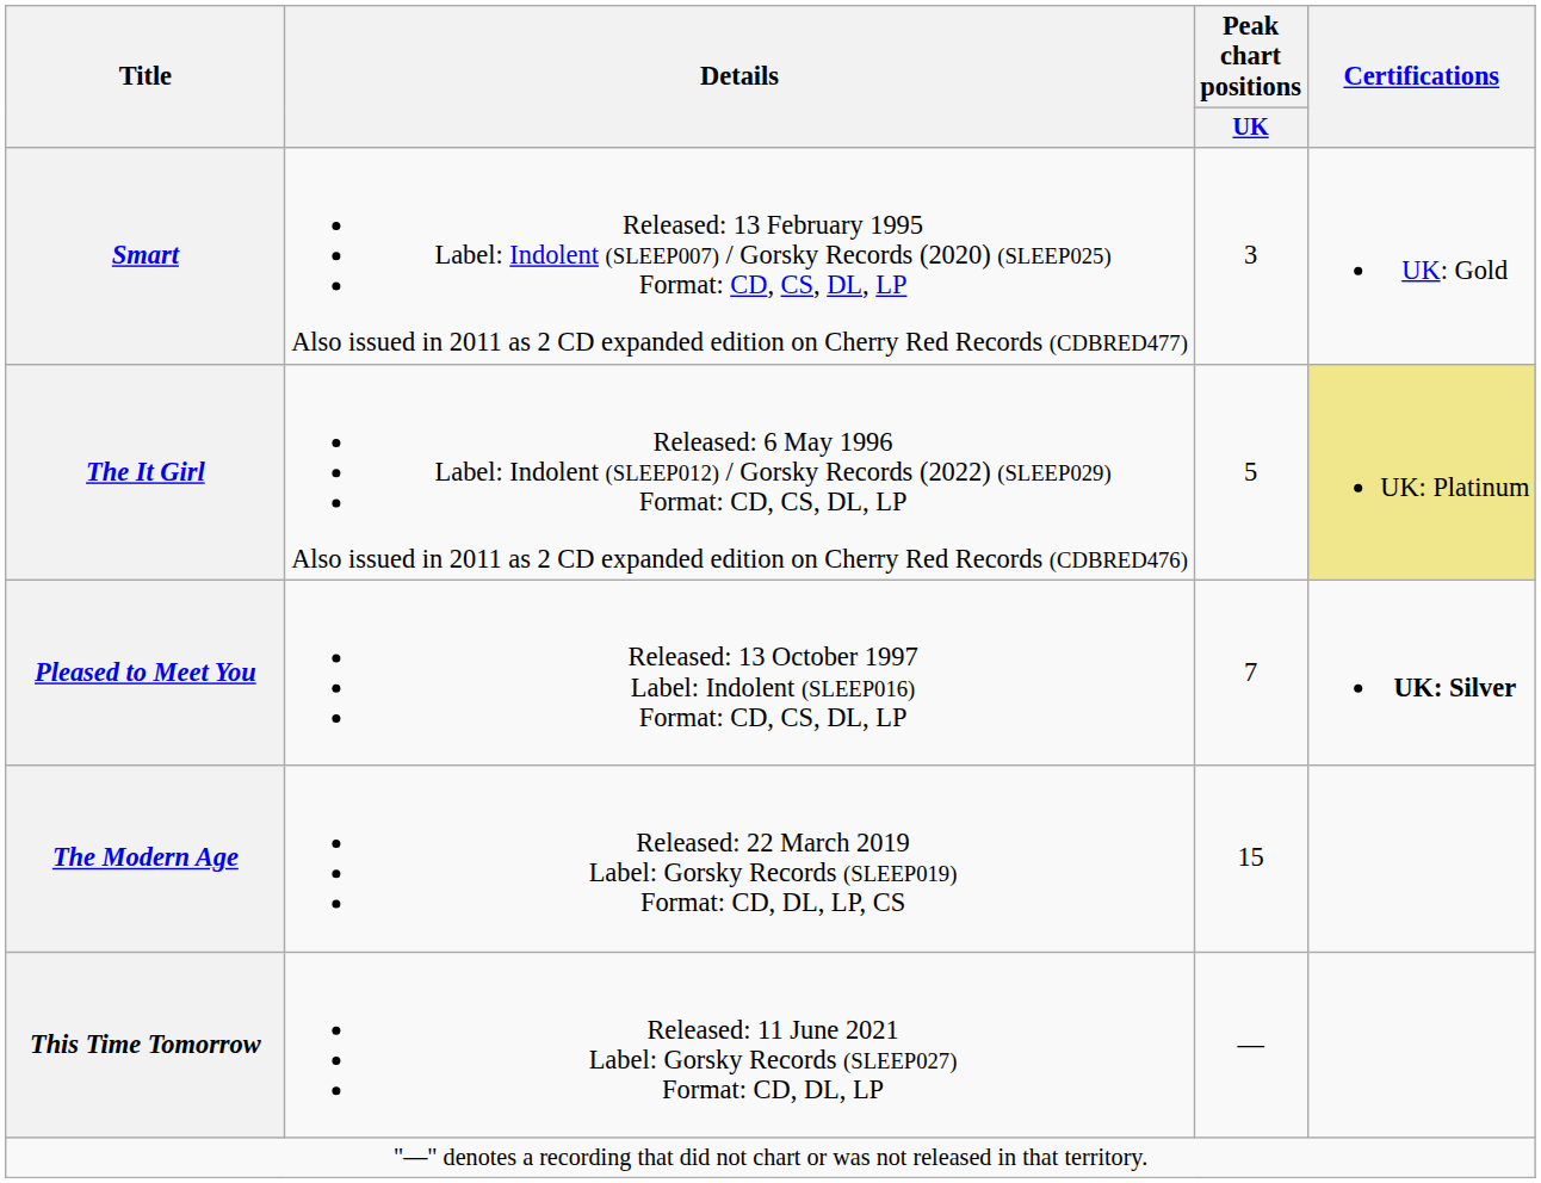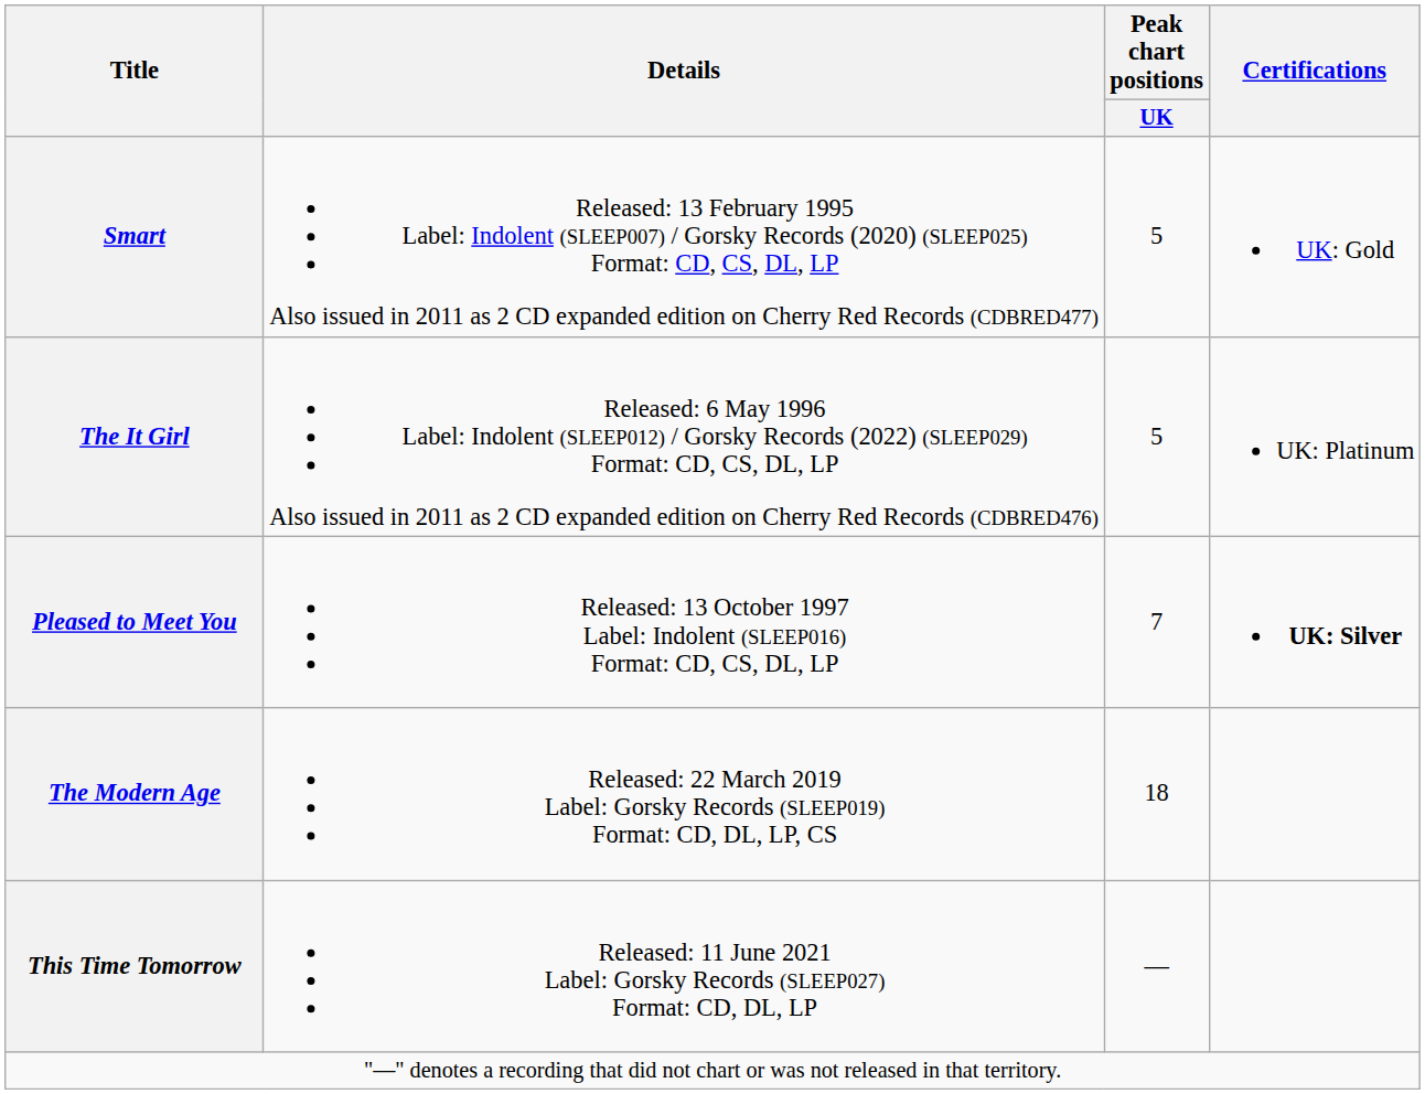Smart | Peak chart positions / UK: 3 -> 5
The It Girl | Certifications: khaki background -> no background
The Modern Age | Peak chart positions / UK: 15 -> 18
